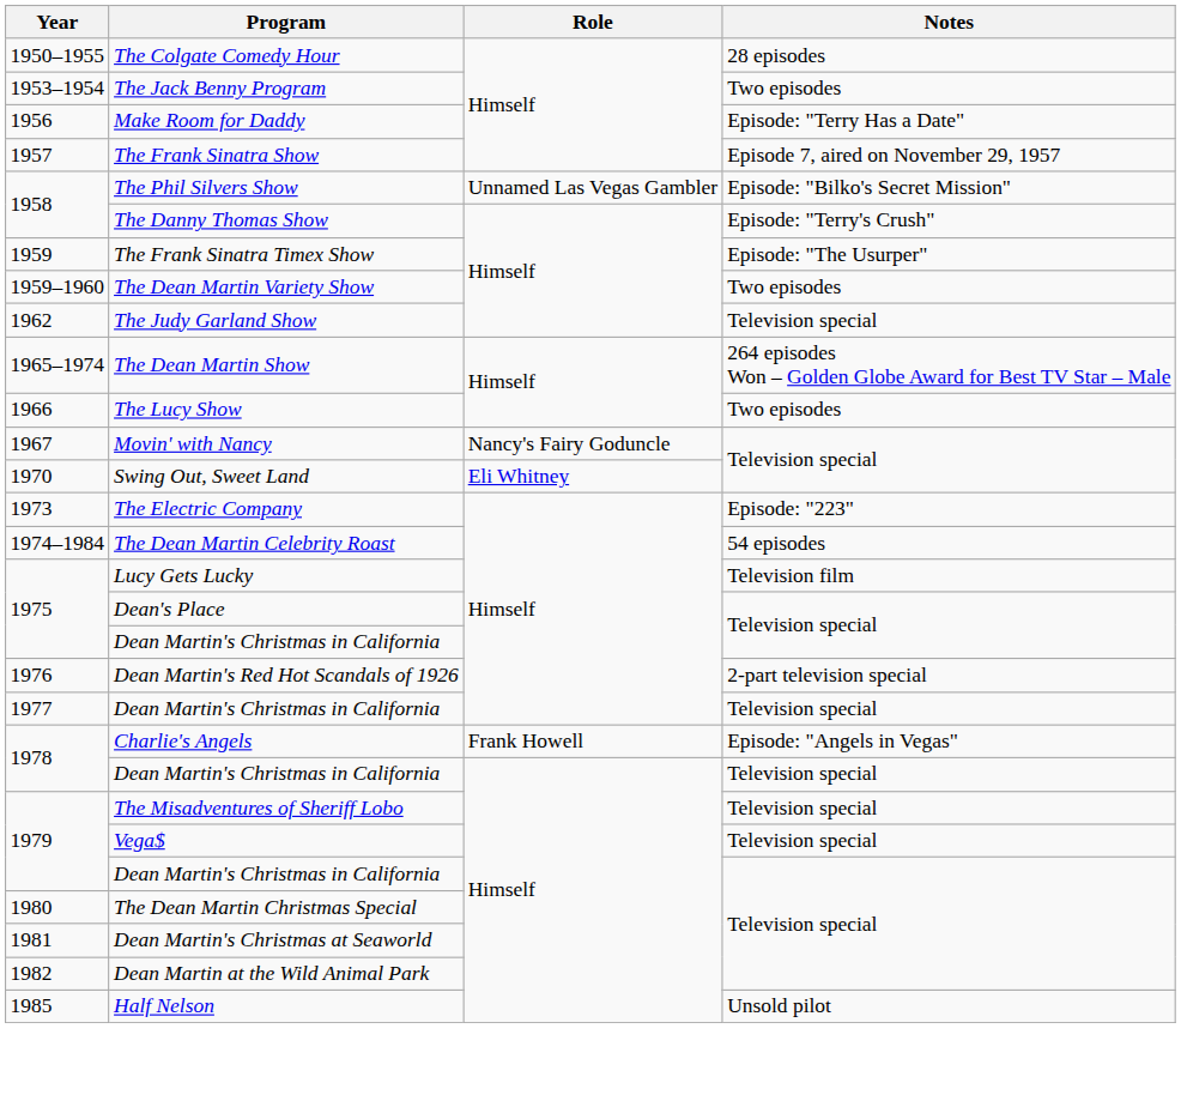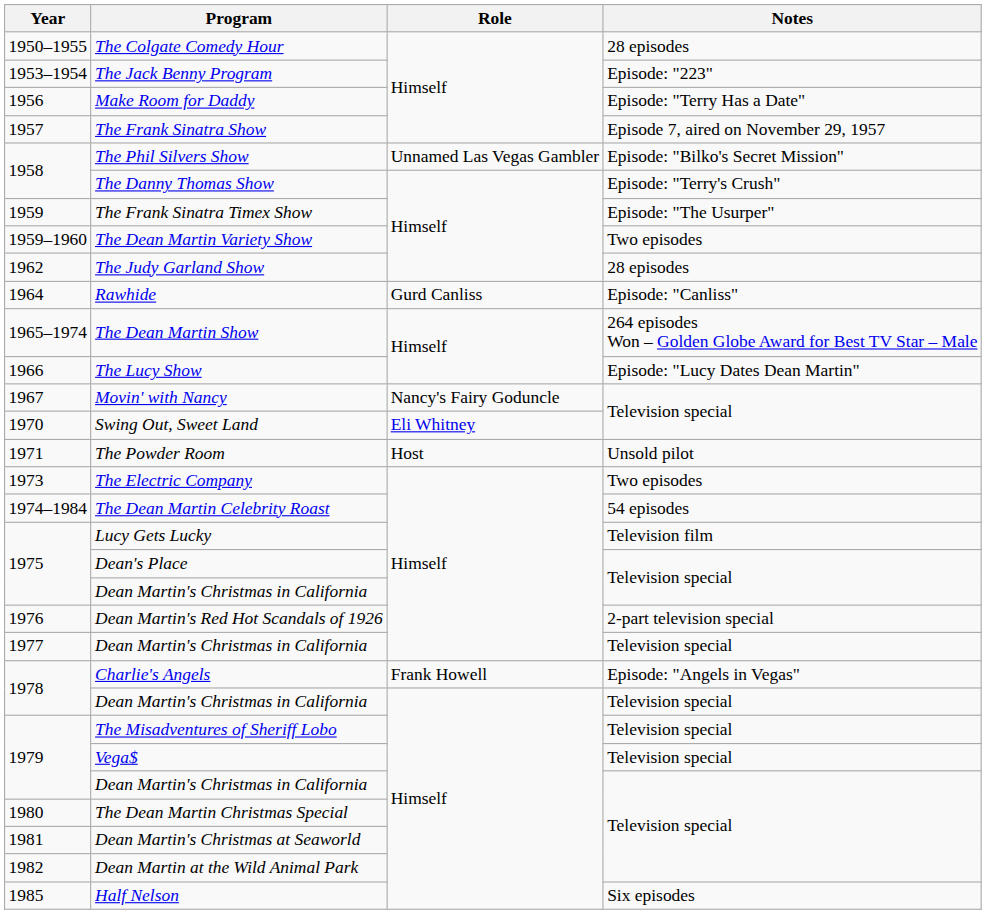The Jack Benny Program | Notes: Two episodes -> Episode: "223"
The Judy Garland Show | Notes: Television special -> 28 episodes
+ row: 1964 | Rawhide | Gurd Canliss | Episode: "Canliss"
The Lucy Show | Notes: Two episodes -> Episode: "Lucy Dates Dean Martin"
+ row: 1971 | The Powder Room | Host | Unsold pilot
The Electric Company | Notes: Episode: "223" -> Two episodes
Half Nelson | Notes: Unsold pilot -> Six episodes
